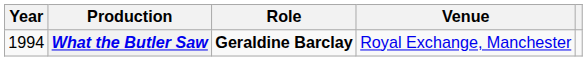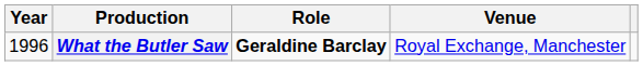What the Butler Saw | Year: 1994 -> 1996
